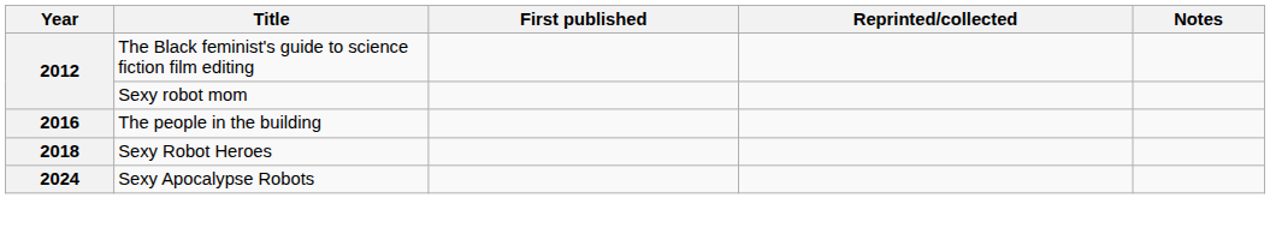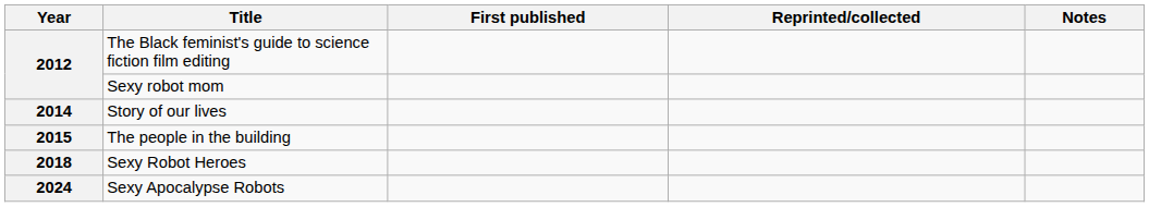+ row: 2014 | Story of our lives
The people in the building | Year: 2016 -> 2015
